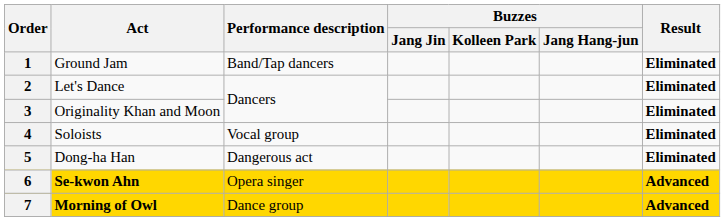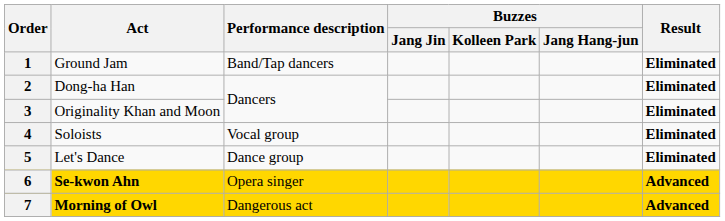2 | Act: Let's Dance -> Dong-ha Han
5 | Act: Dong-ha Han -> Let's Dance
5 | Performance description: Dangerous act -> Dance group
7 | Performance description: Dance group -> Dangerous act
